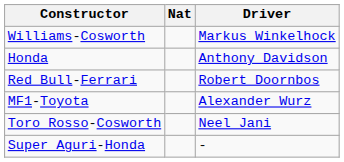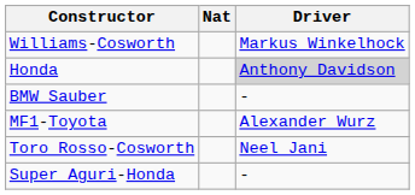Honda | Driver: no background -> lightgrey background
- row: Red Bull-Ferrari | Robert Doornbos
+ row: BMW Sauber | -
